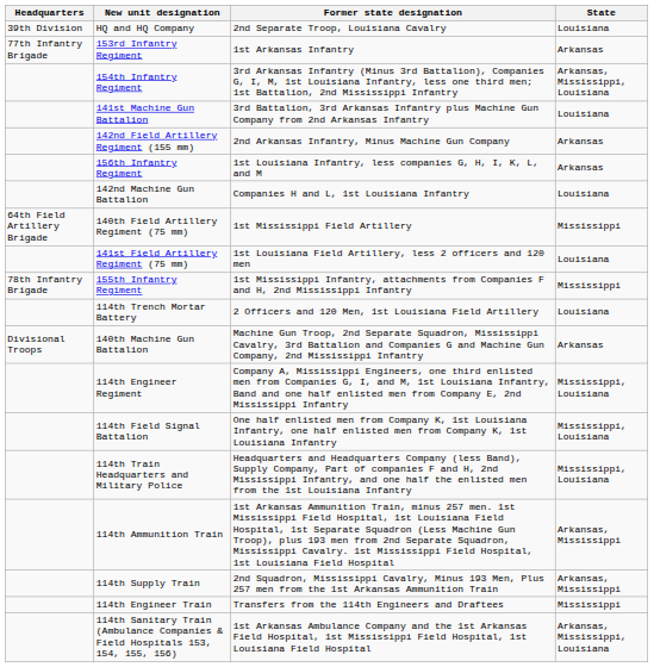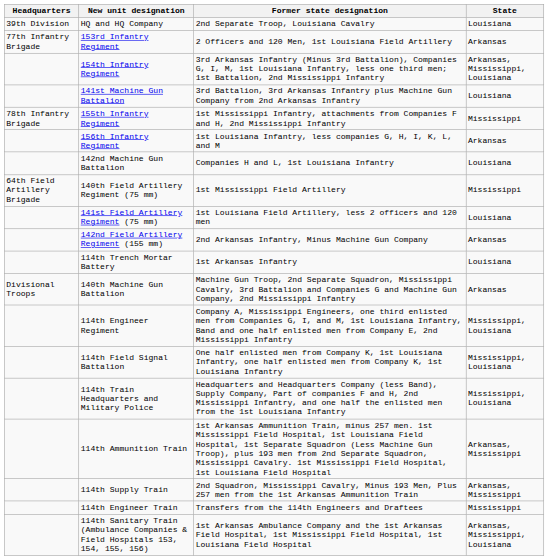153rd Infantry Regiment | Former state designation: 1st Arkansas Infantry -> 2 Officers and 120 Men, 1st Louisiana Field Artillery
rows swapped: 155th Infantry Regiment <-> 142nd Field Artillery Regiment (155 mm)
114th Trench Mortar Battery | Former state designation: 2 Officers and 120 Men, 1st Louisiana Field Artillery -> 1st Arkansas Infantry
